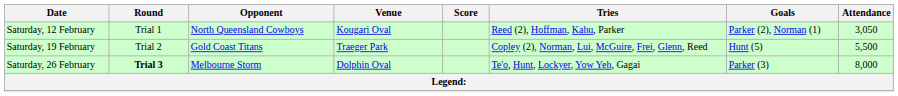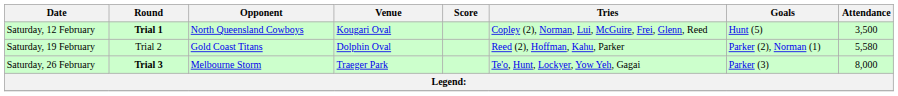Saturday, 12 February | Round: normal -> bold
Saturday, 12 February | Tries: Reed (2), Hoffman, Kahu, Parker -> Copley (2), Norman, Lui, McGuire, Frei, Glenn, Reed
Saturday, 12 February | Goals: Parker (2), Norman (1) -> Hunt (5)
Saturday, 12 February | Attendance: 3,050 -> 3,500
Saturday, 19 February | Venue: Traeger Park -> Dolphin Oval
Saturday, 19 February | Tries: Copley (2), Norman, Lui, McGuire, Frei, Glenn, Reed -> Reed (2), Hoffman, Kahu, Parker
Saturday, 19 February | Goals: Hunt (5) -> Parker (2), Norman (1)
Saturday, 19 February | Attendance: 5,500 -> 5,580
Saturday, 26 February | Venue: Dolphin Oval -> Traeger Park
